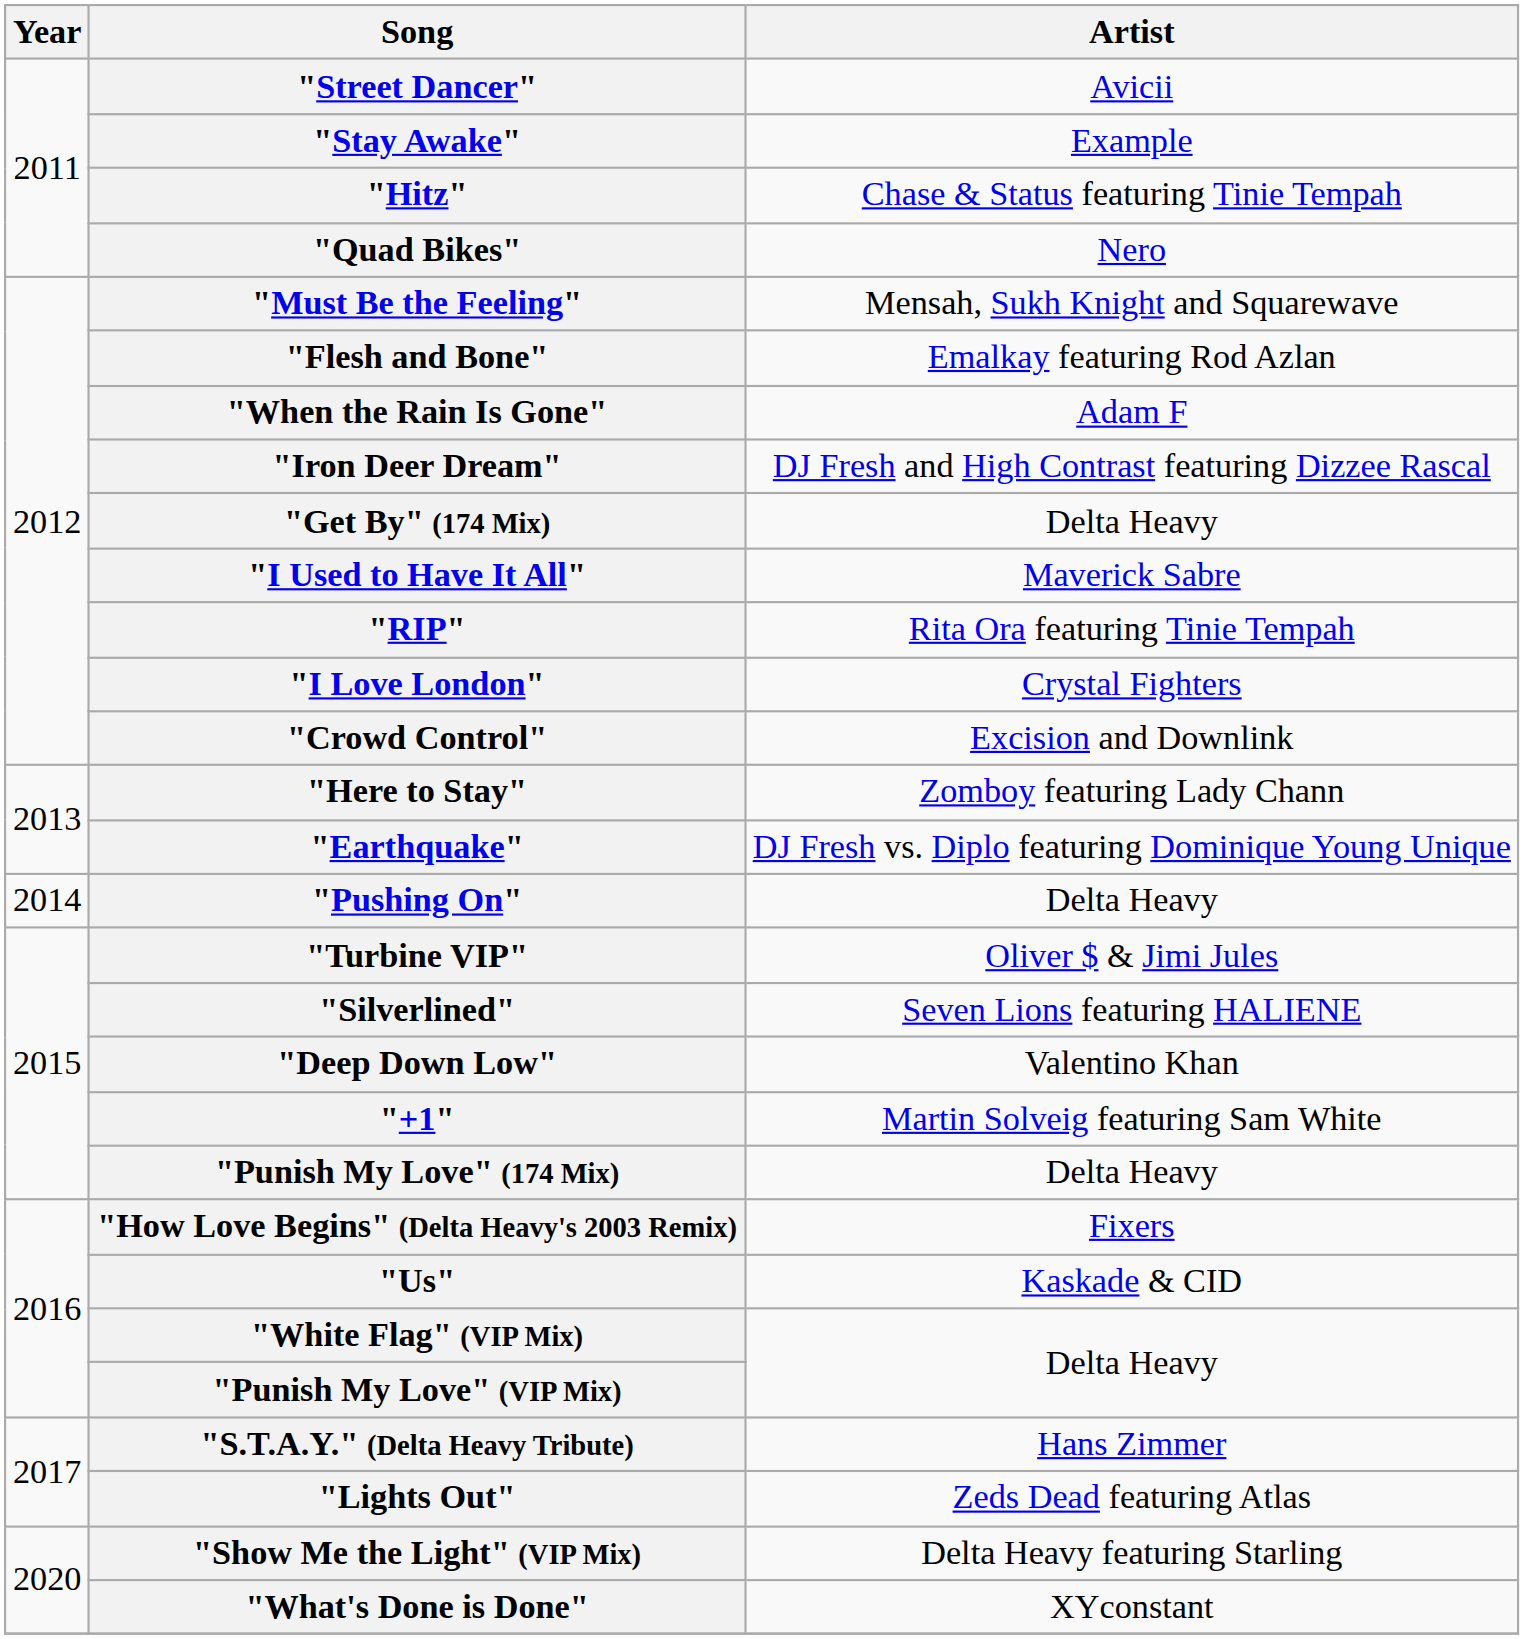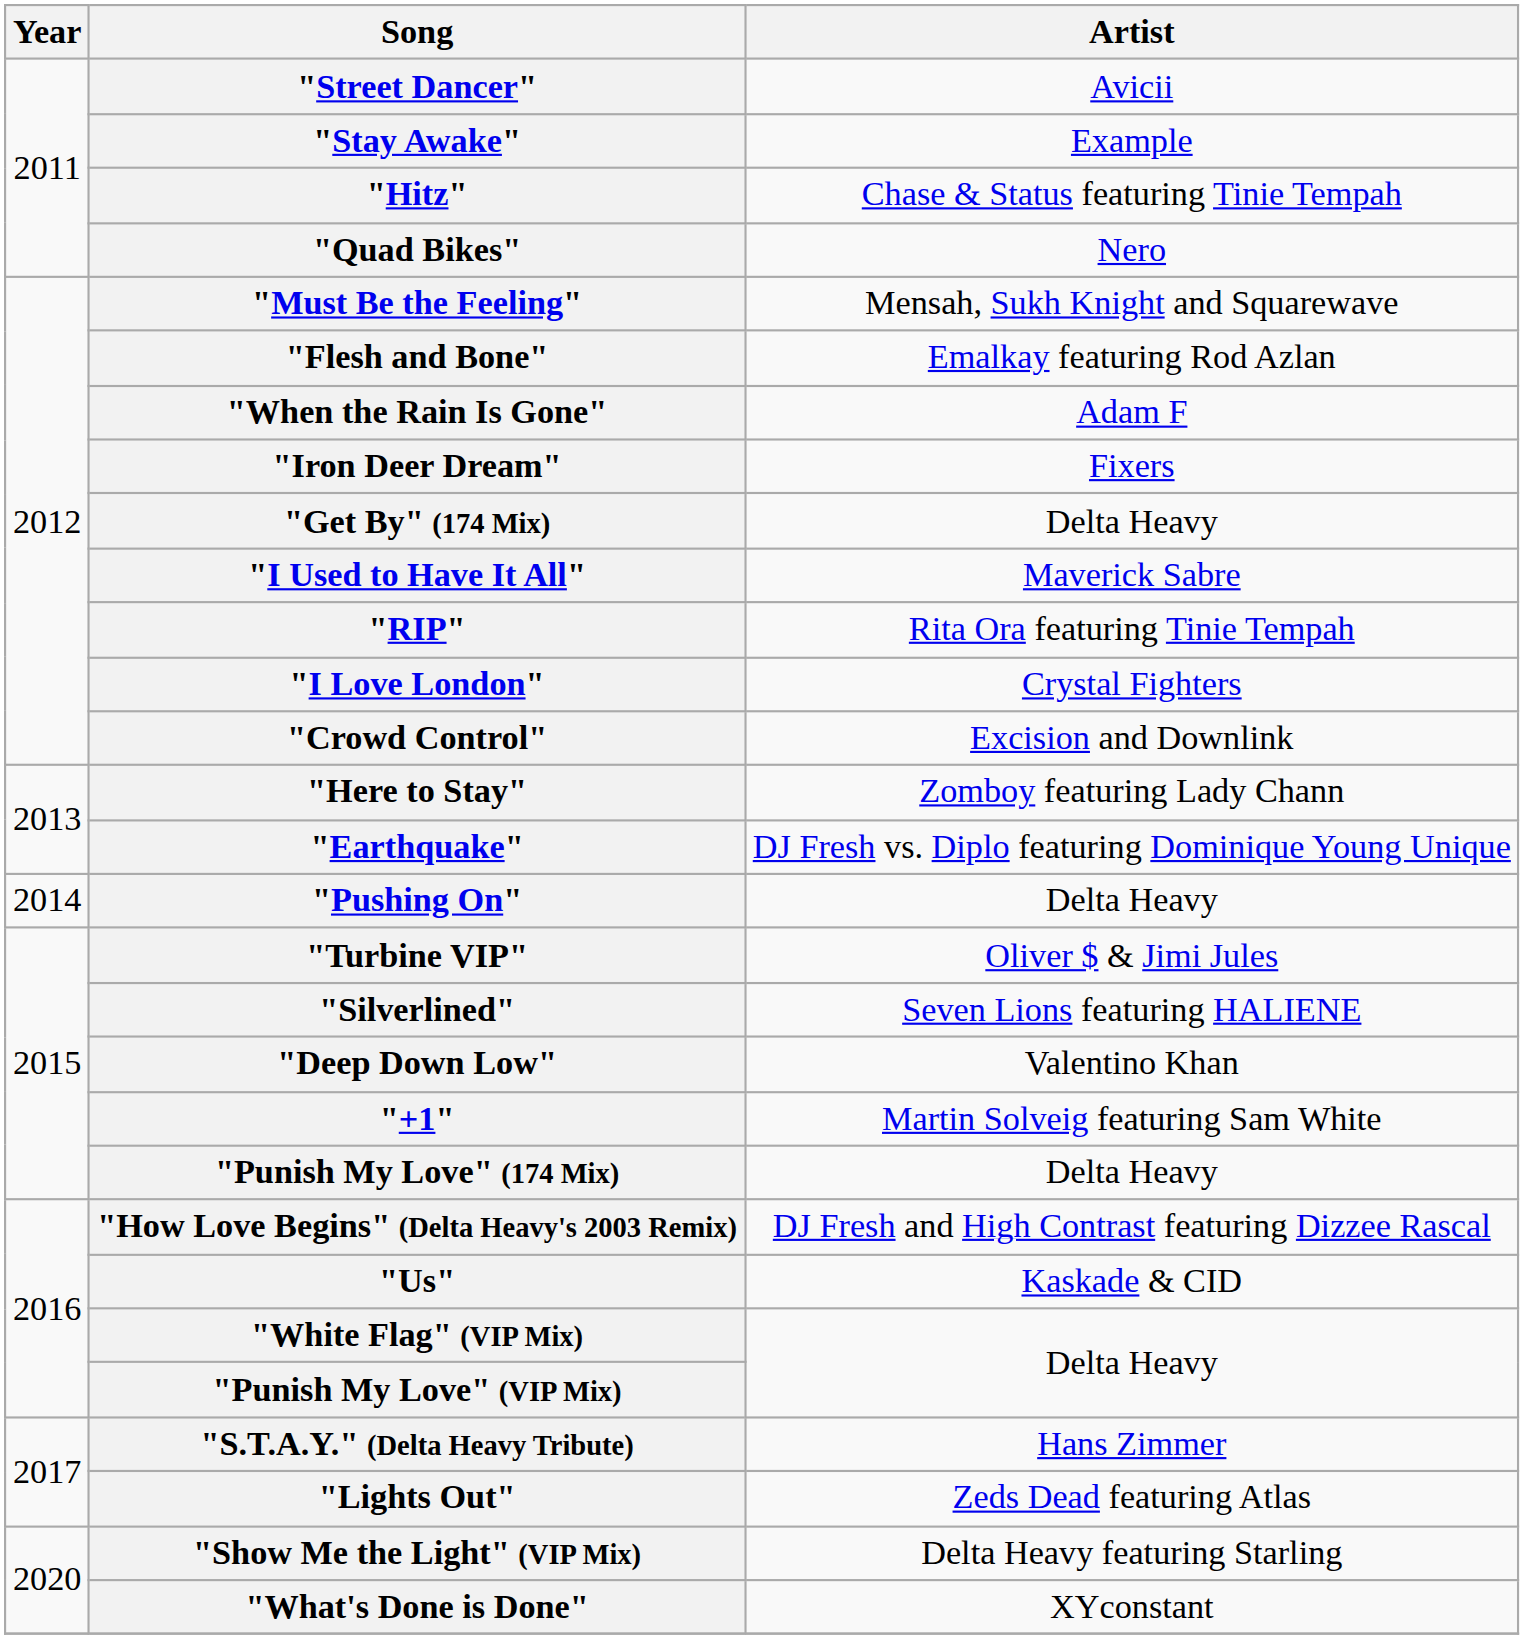"Iron Deer Dream" | Artist: DJ Fresh and High Contrast featuring Dizzee Rascal -> Fixers
"How Love Begins" (Delta Heavy's 2003 Remix) | Artist: Fixers -> DJ Fresh and High Contrast featuring Dizzee Rascal
